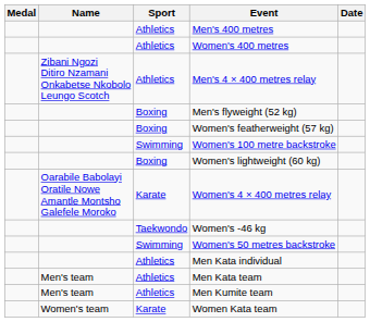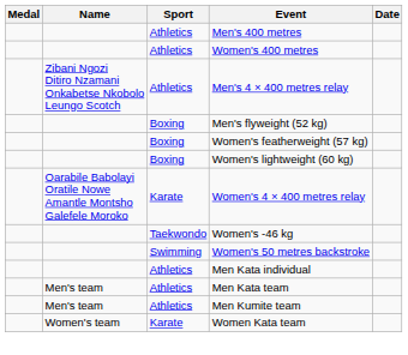- row: Swimming | Women's 100 metre backstroke
